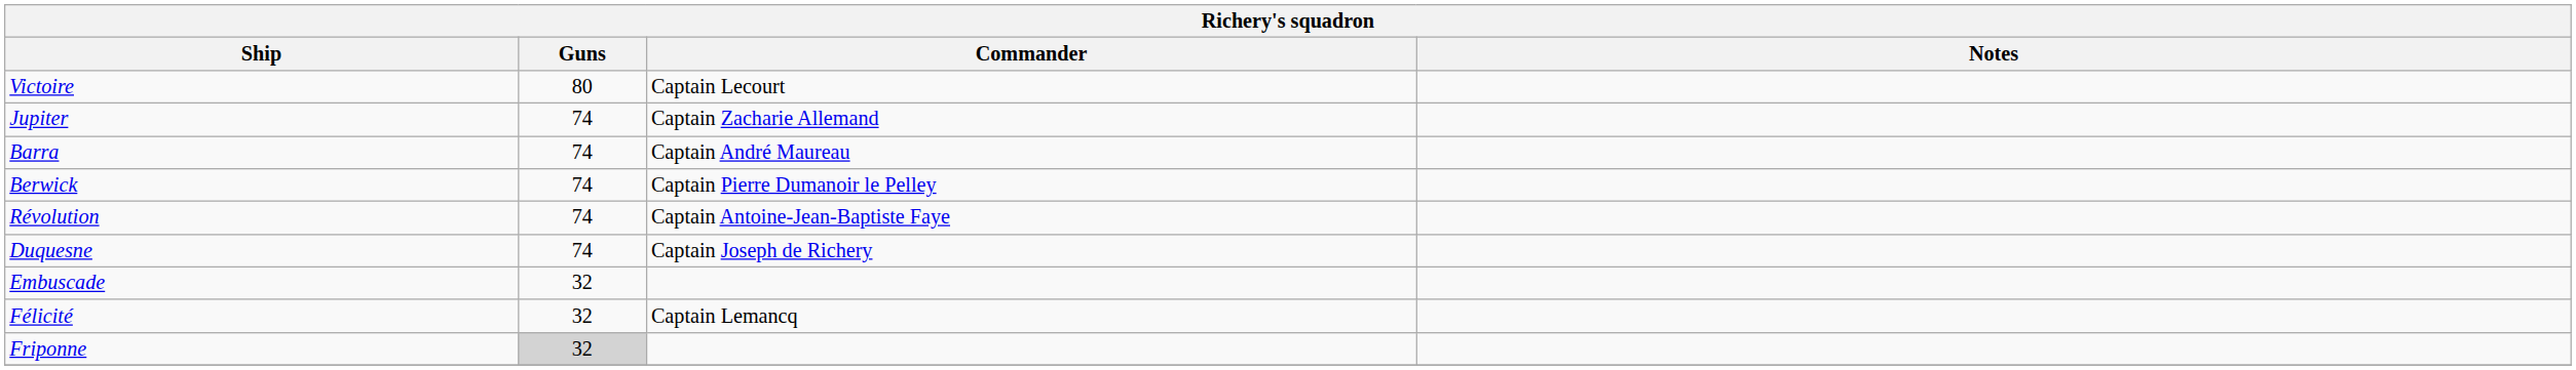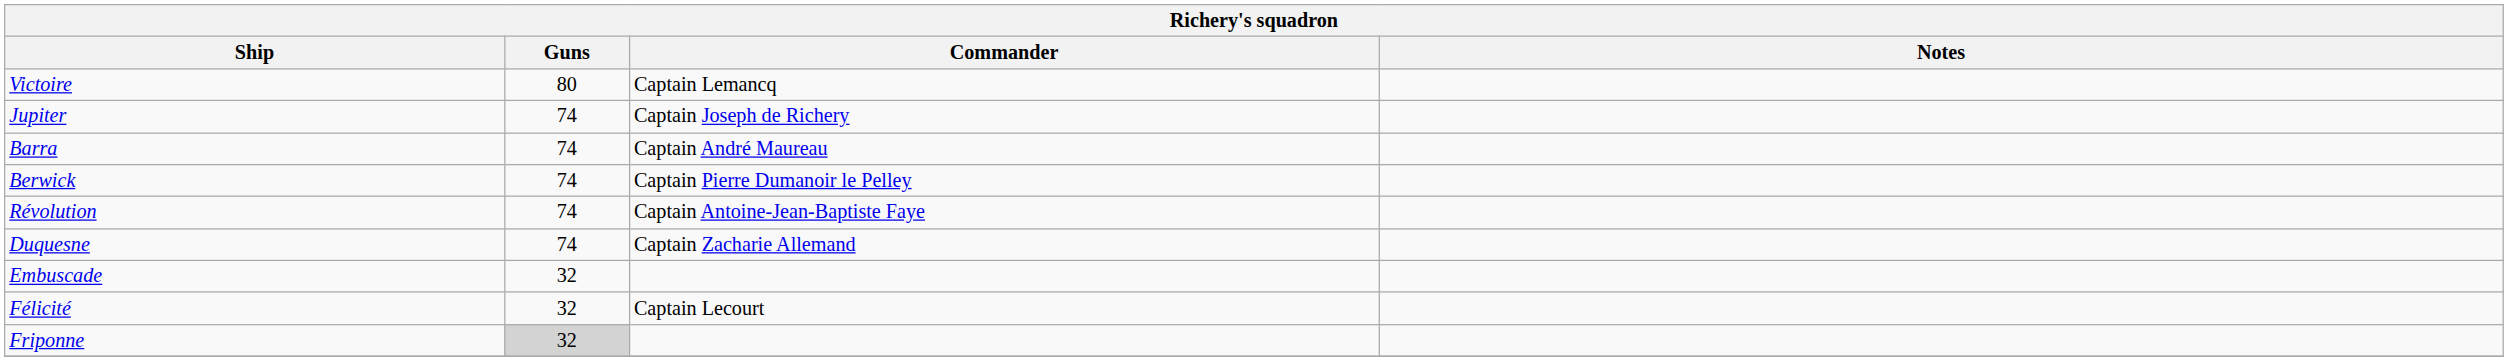Victoire | Commander: Captain Lecourt -> Captain Lemancq
Jupiter | Commander: Captain Zacharie Allemand -> Captain Joseph de Richery
Duquesne | Commander: Captain Joseph de Richery -> Captain Zacharie Allemand
Félicité | Commander: Captain Lemancq -> Captain Lecourt
